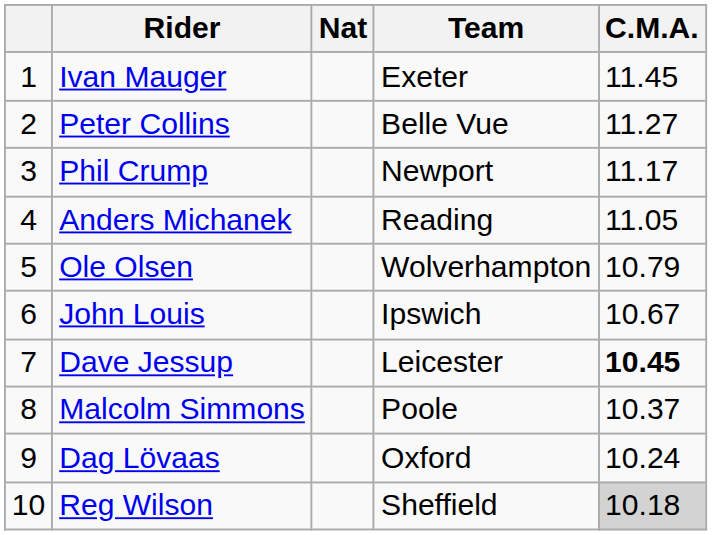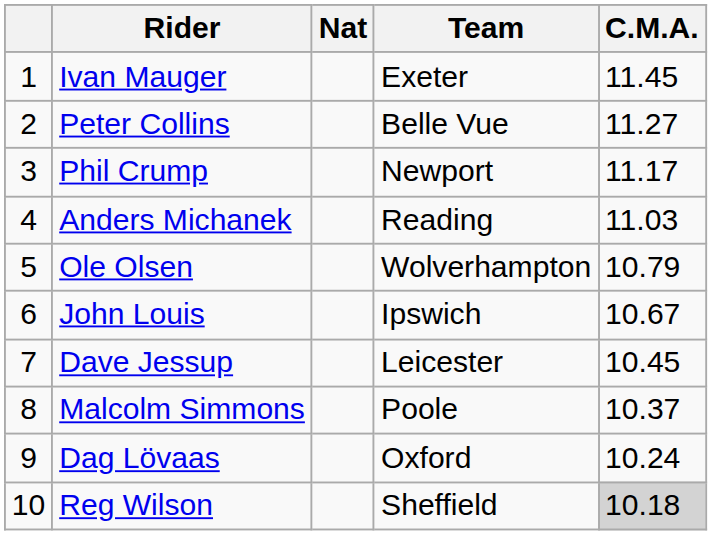Anders Michanek | C.M.A.: 11.05 -> 11.03
Dave Jessup | C.M.A.: bold -> normal
